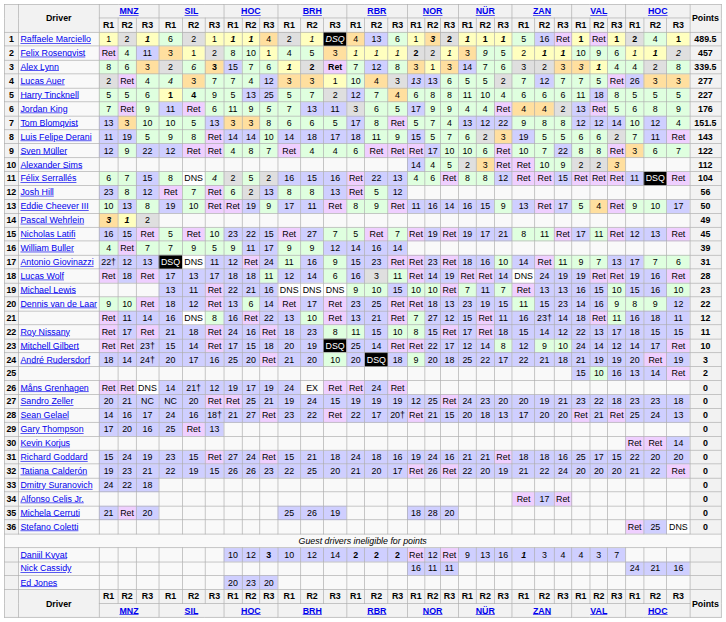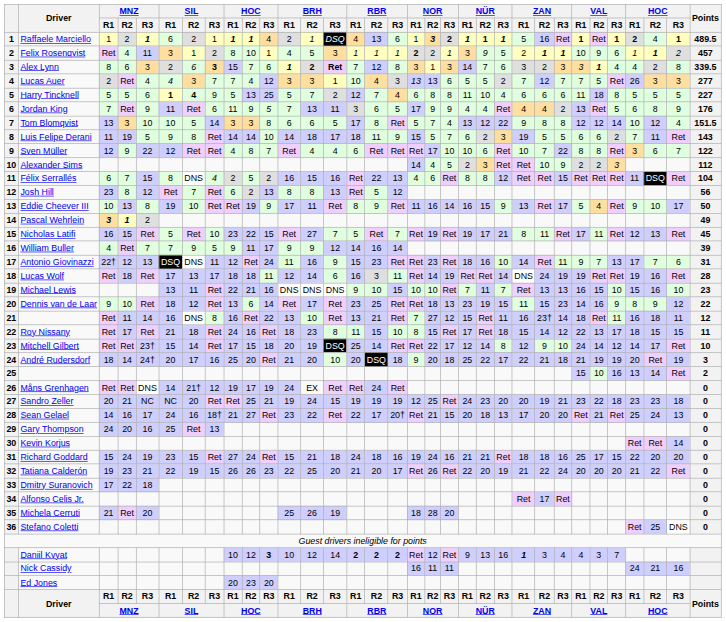Tom Blomqvist | SIL / R3: 13 -> 14
Gary Thompson | MNZ / R1: 17 -> 24
Dmitry Suranovich | MNZ / R1: 24 -> 17
